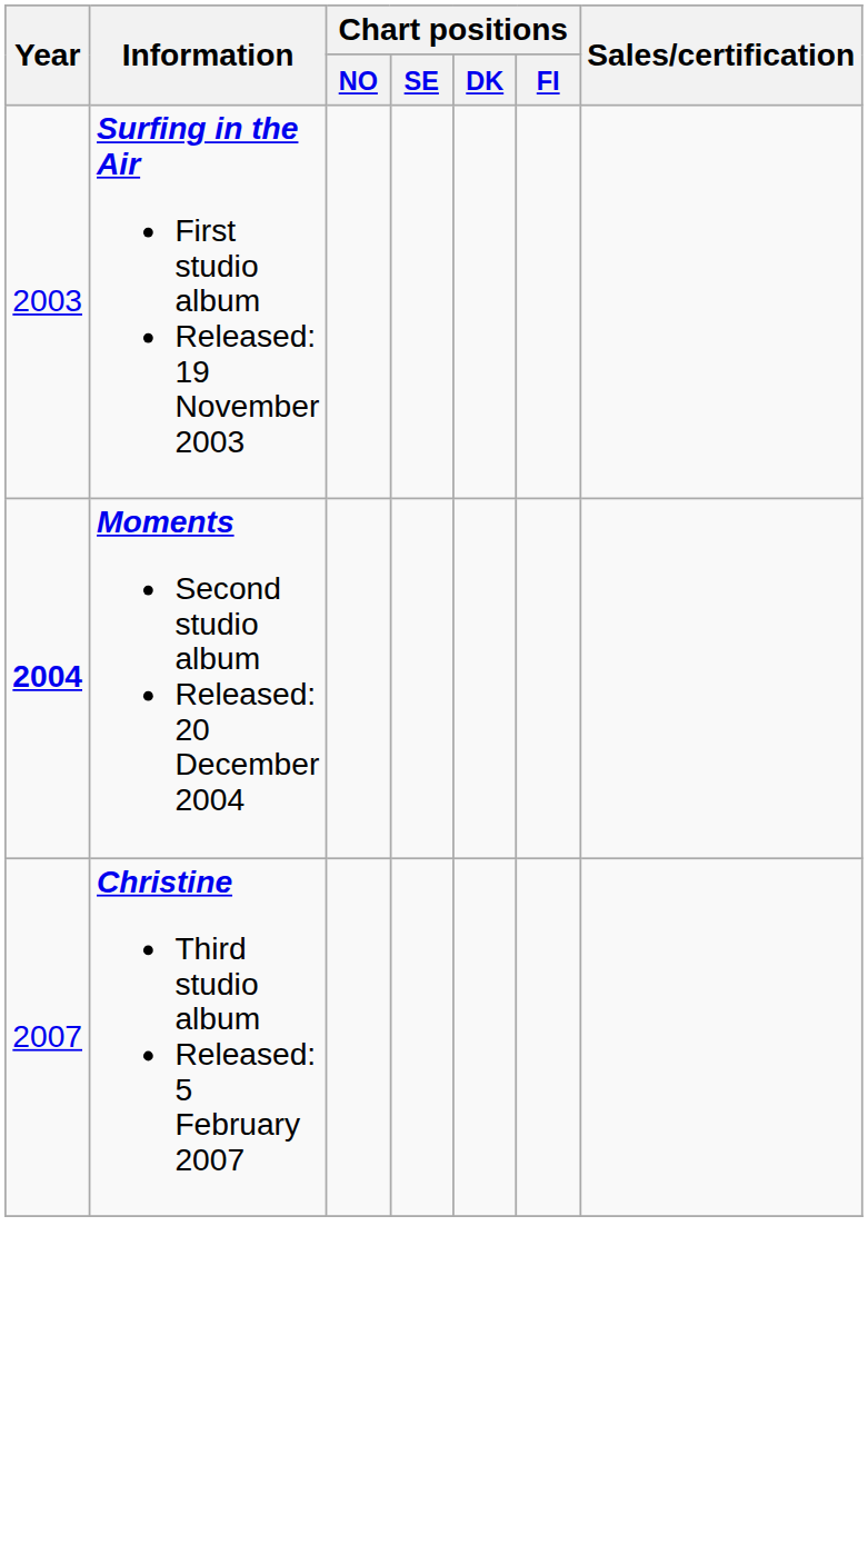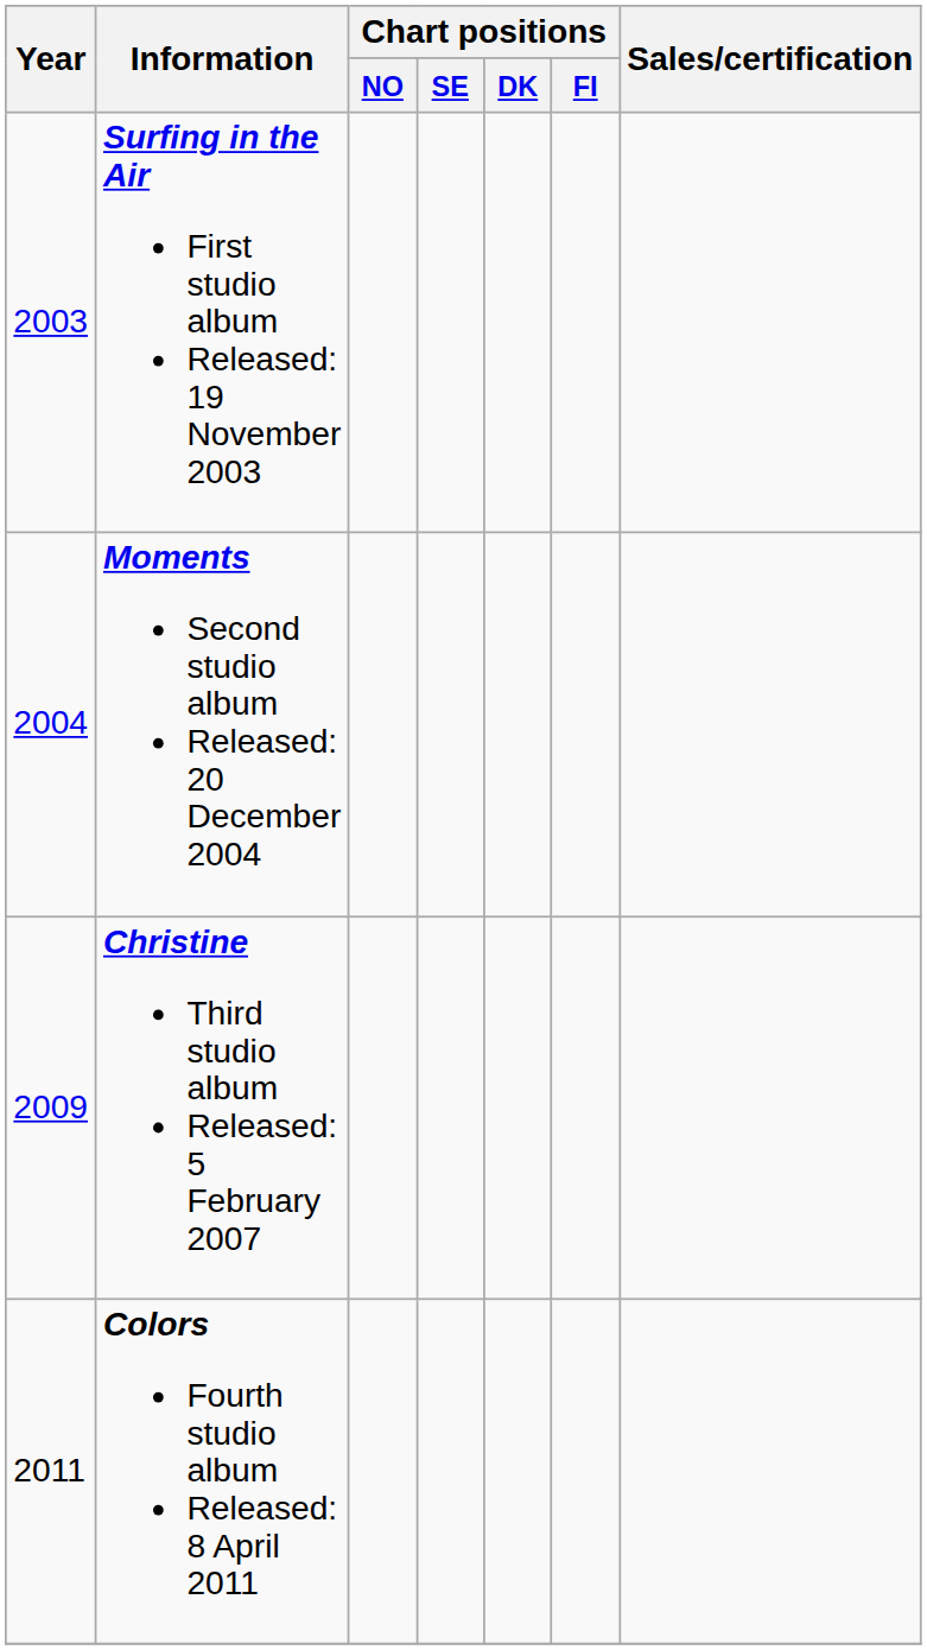Moments Second studio album Released: 20 December 2004 | Year: bold -> normal
Christine Third studio album Released: 5 February 2007 | Year: 2007 -> 2009
+ row: 2011 | Colors Fourth studio album Released: 8 April 2011
